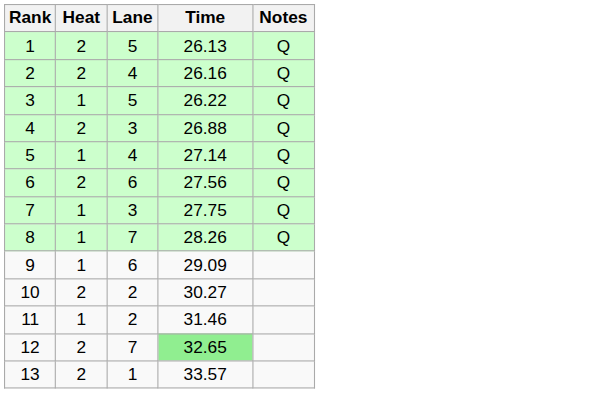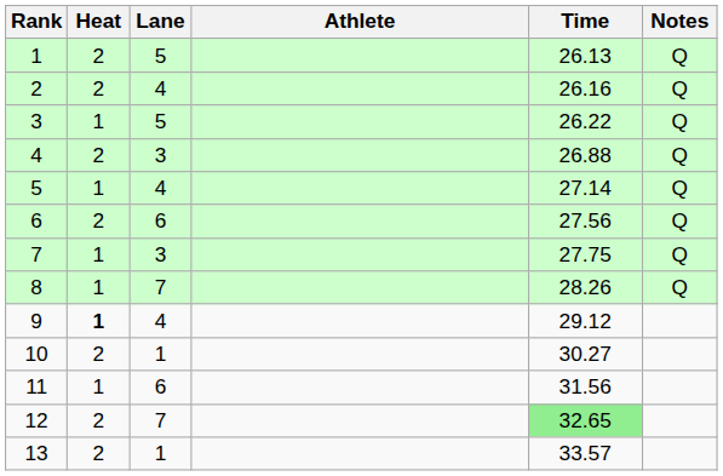+ column: Athlete
9 | Heat: normal -> bold
9 | Lane: 6 -> 4
9 | Time: 29.09 -> 29.12
10 | Lane: 2 -> 1
11 | Lane: 2 -> 6
11 | Time: 31.46 -> 31.56
